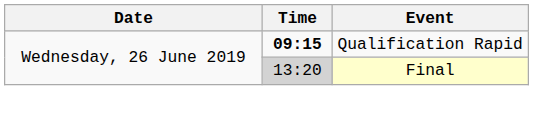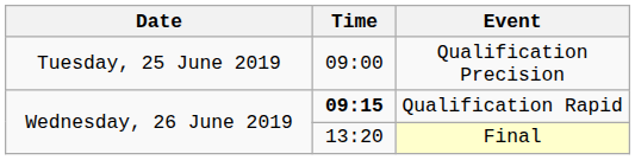+ row: Tuesday, 25 June 2019 | 09:00 | Qualification Precision
Final | Time: lightgrey background -> no background
